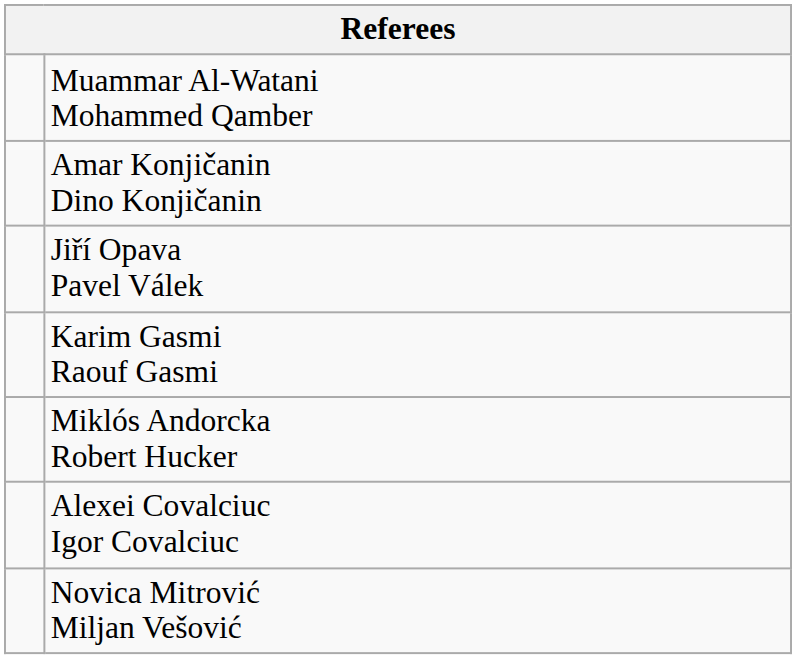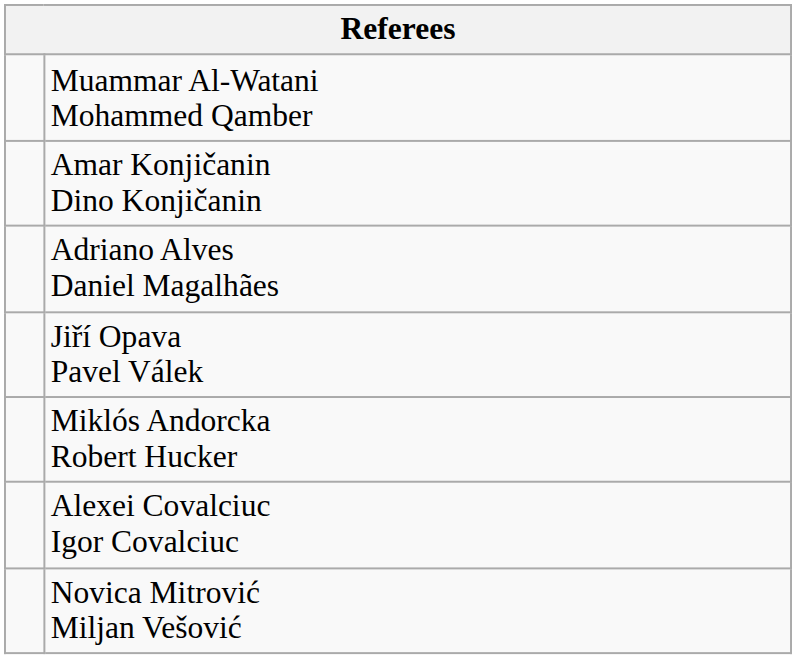+ row: Adriano Alves Daniel Magalhães
- row: Karim Gasmi Raouf Gasmi
